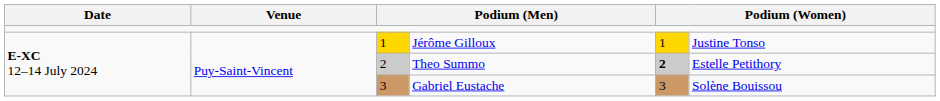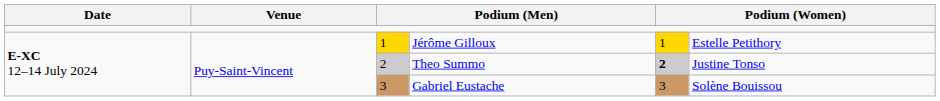Jérôme Gilloux | column 6: Justine Tonso -> Estelle Petithory
Theo Summo | column 6: Estelle Petithory -> Justine Tonso
